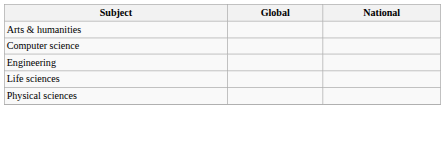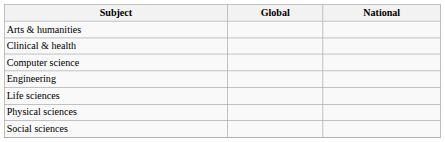+ row: Clinical & health
+ row: Social sciences
